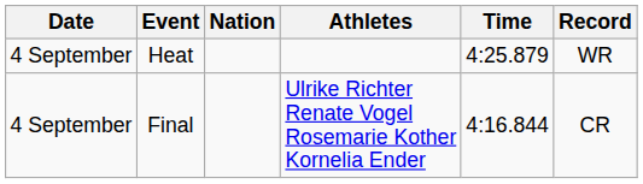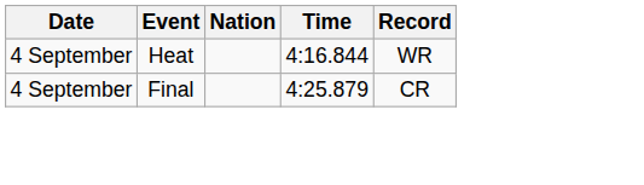- column: Athletes | Ulrike Richter Renate Vogel Rosemarie Kother Kornelia Ender
Heat | Time: 4:25.879 -> 4:16.844
Final | Time: 4:16.844 -> 4:25.879
